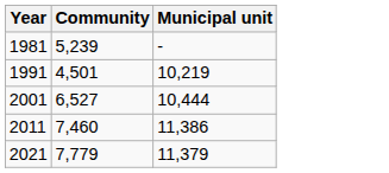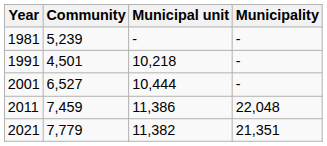+ column: Municipality | - | - | - | 22,048 | 21,351
1991 | Municipal unit: 10,219 -> 10,218
2011 | Community: 7,460 -> 7,459
2021 | Municipal unit: 11,379 -> 11,382
